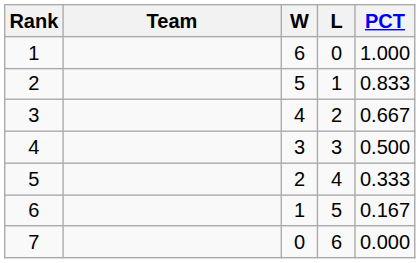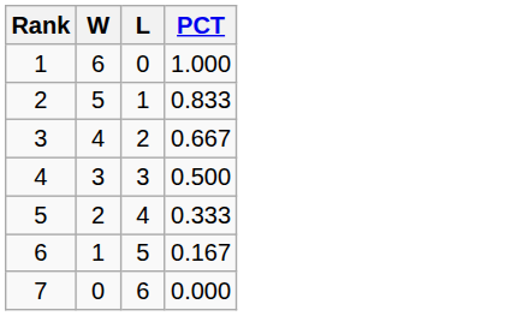- column: Team
